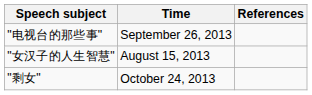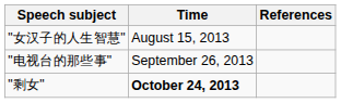rows swapped: "女汉子的人生智慧" <-> "电视台的那些事"
"剩女" | Time: normal -> bold
